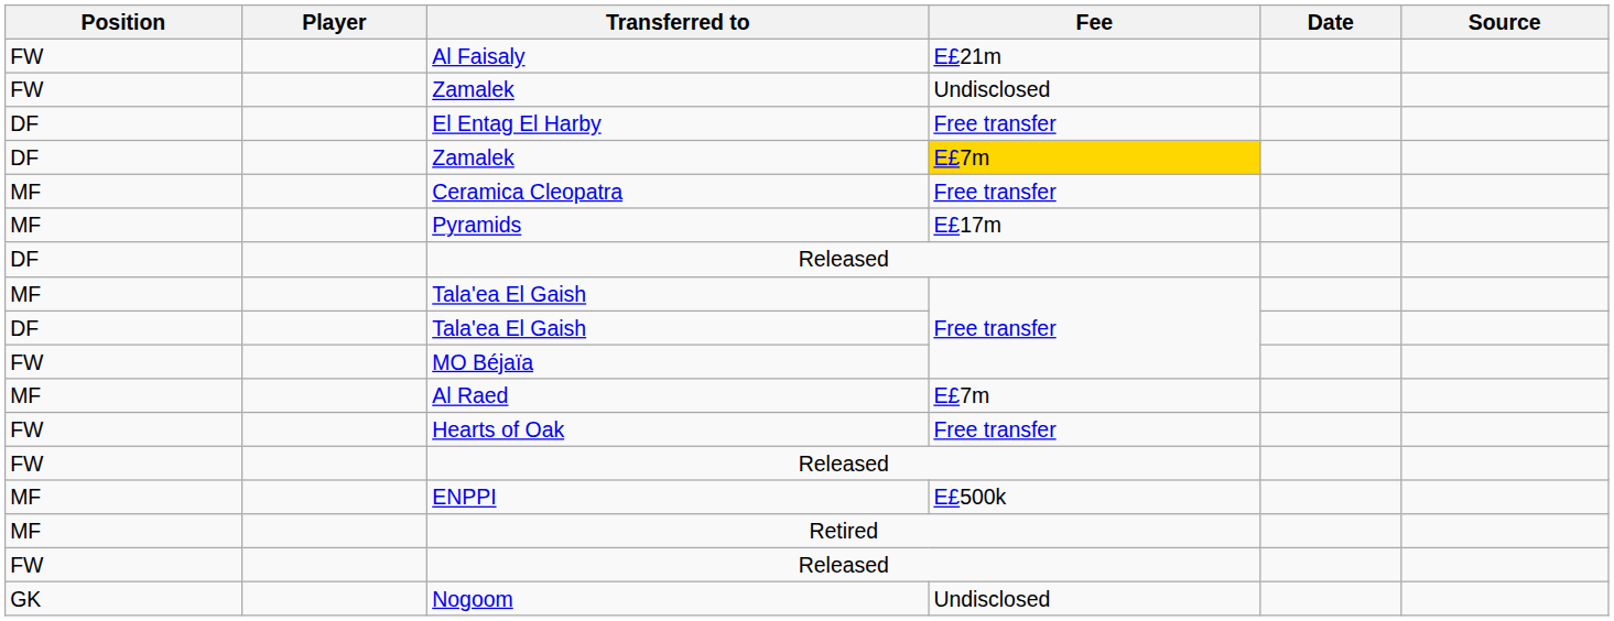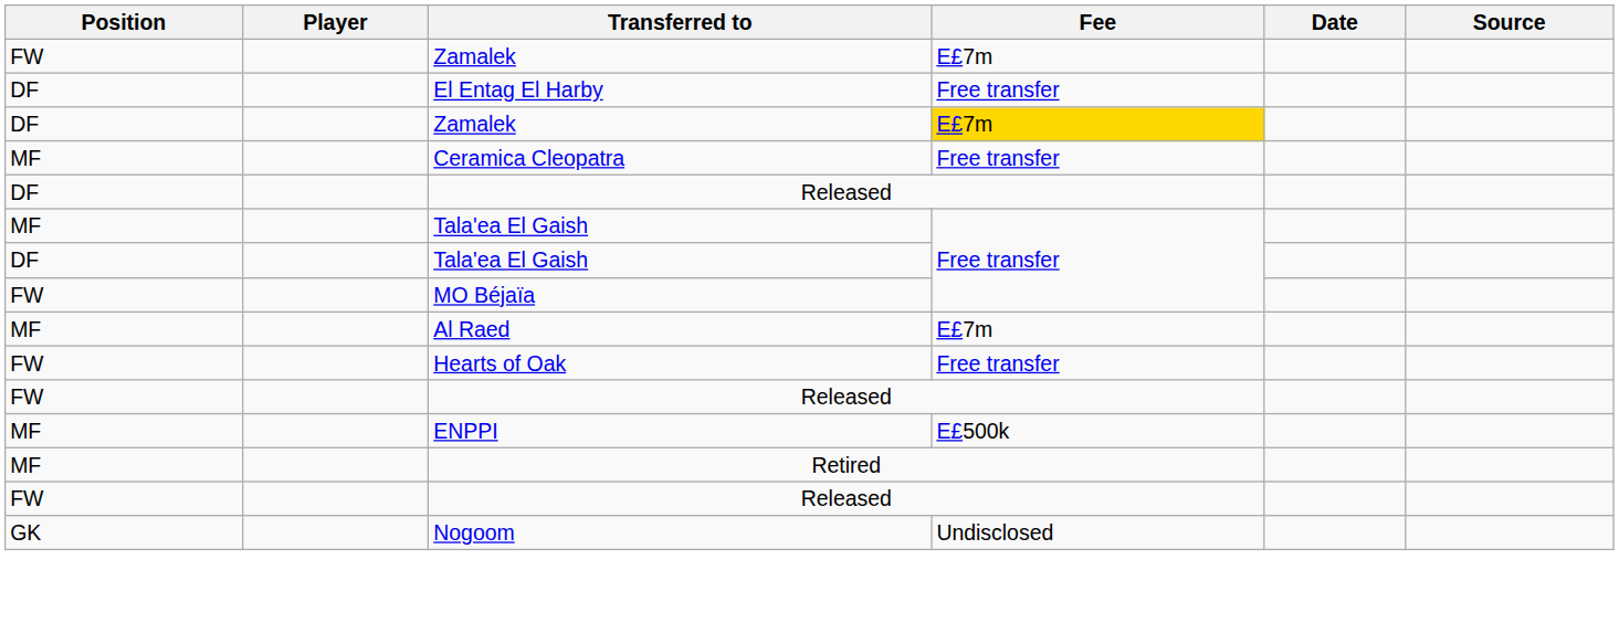- row: FW | Al Faisaly | E£21m
FW / Zamalek | Fee: Undisclosed -> E£7m
- row: MF | Pyramids | E£17m
